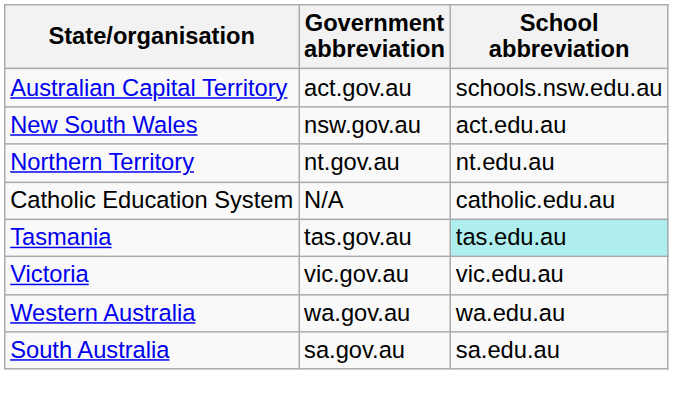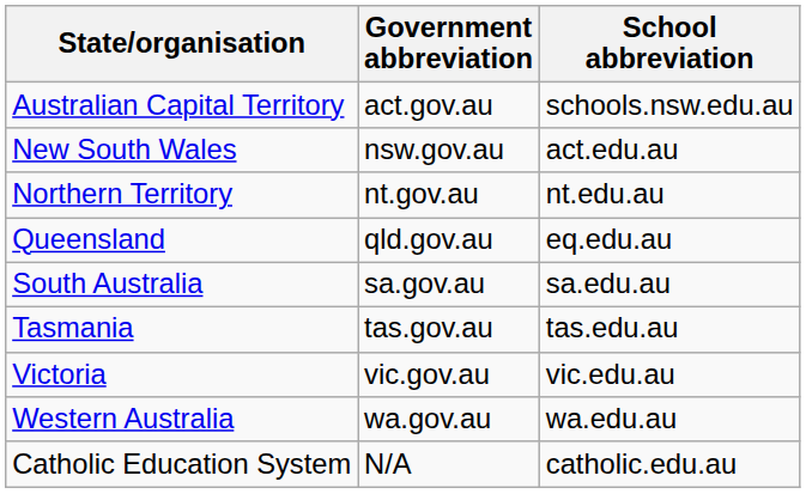+ row: Queensland | qld.gov.au | eq.edu.au
rows swapped: South Australia <-> Catholic Education System
Tasmania | School abbreviation: paleturquoise background -> no background
